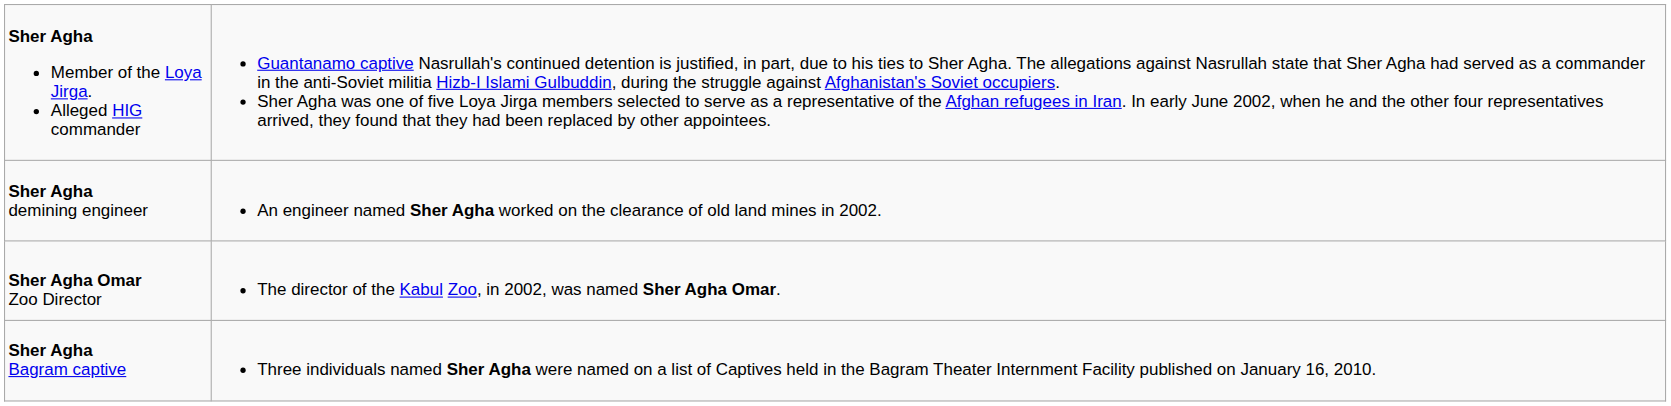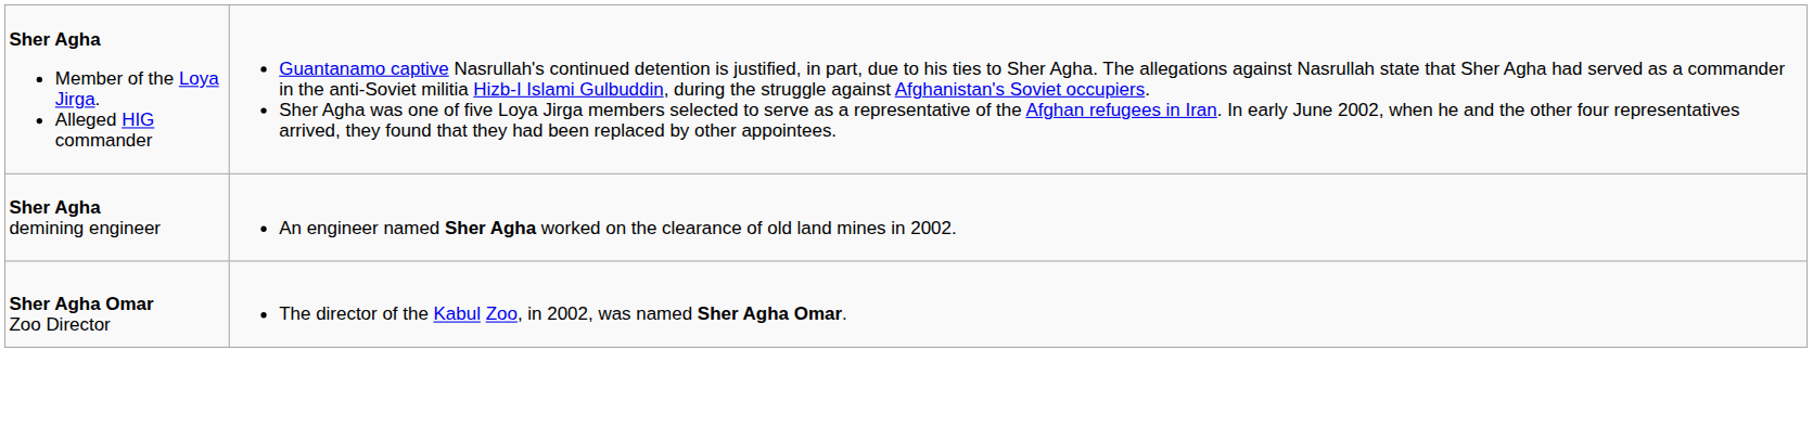- row: Sher Agha Bagram captive | Three individuals named Sher Agha were named on a list of Captives held in the Bagram Theater Internment Facility published on January 16, 2010.
